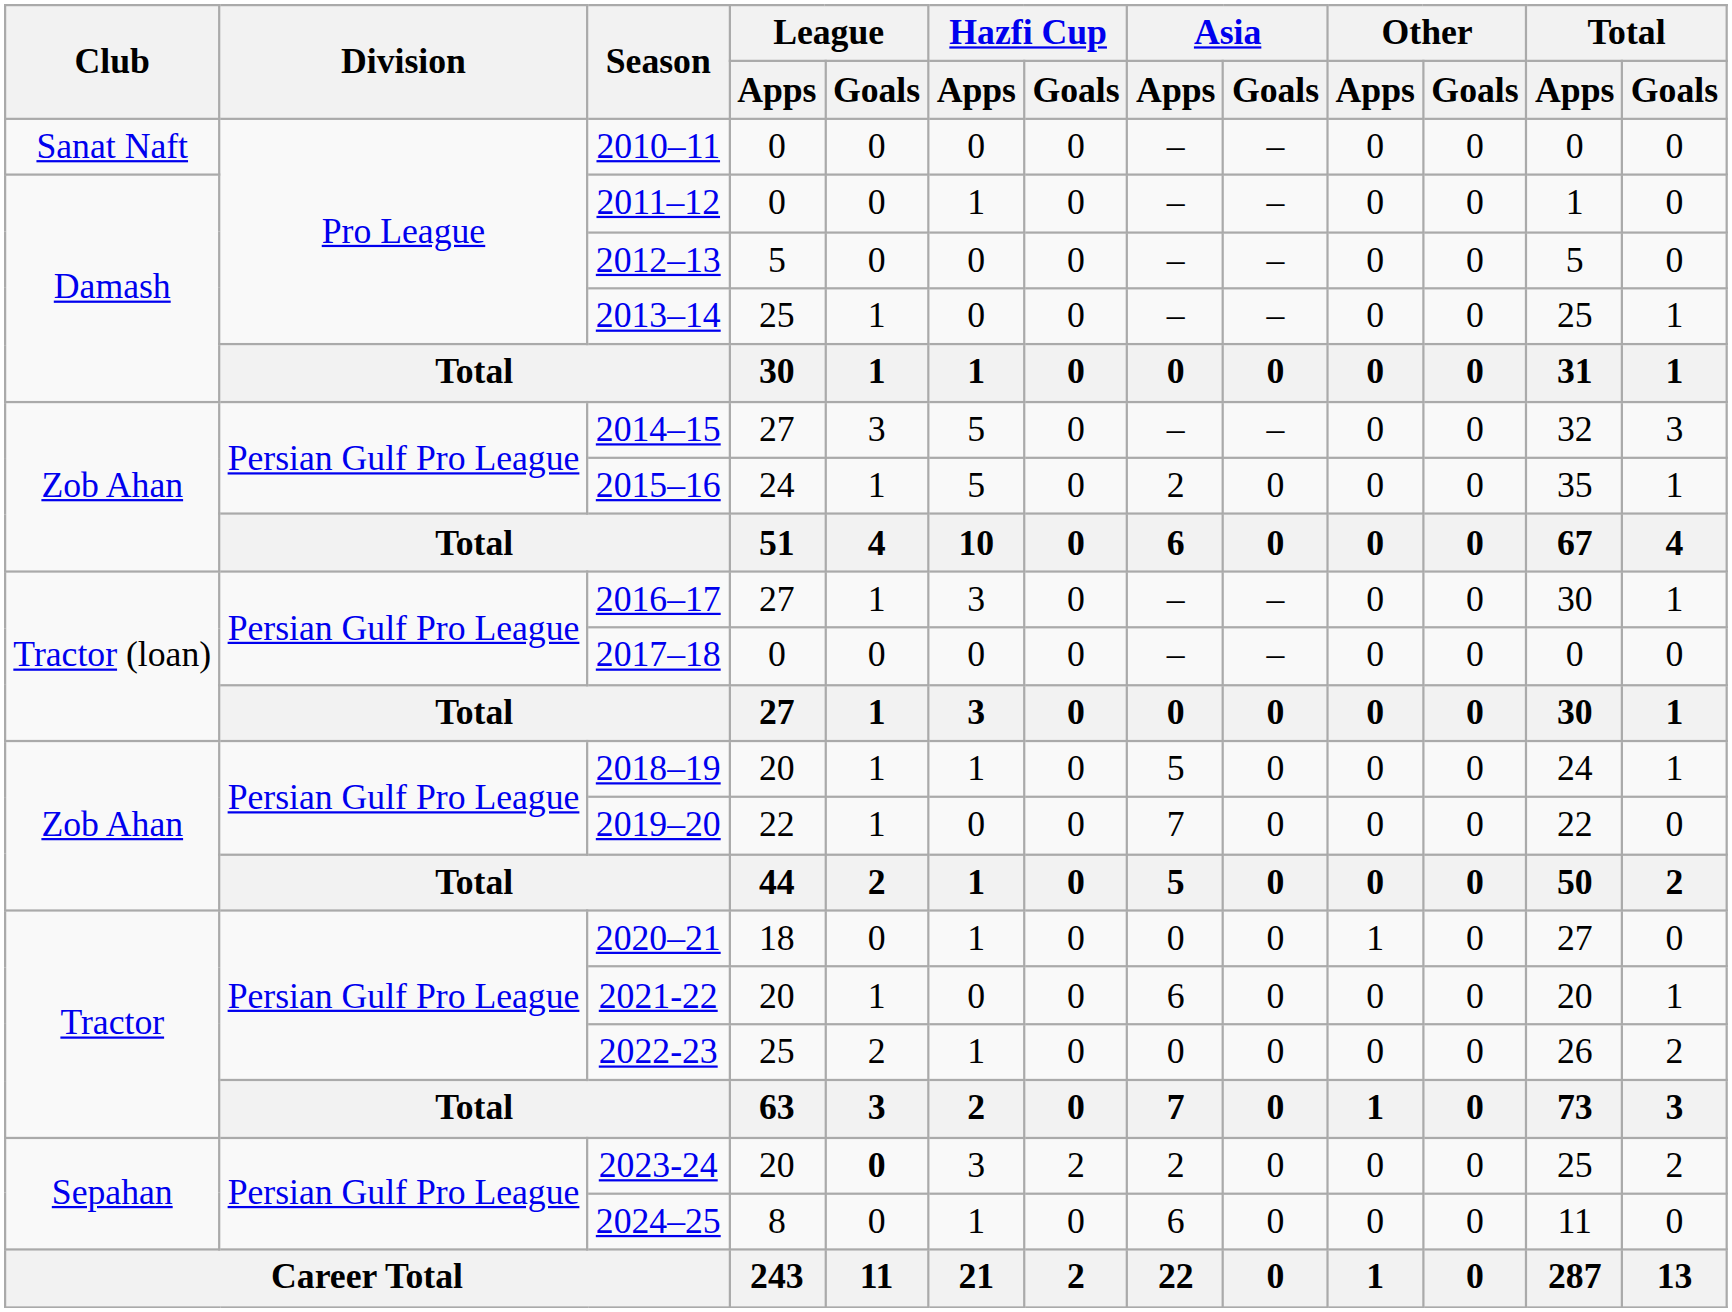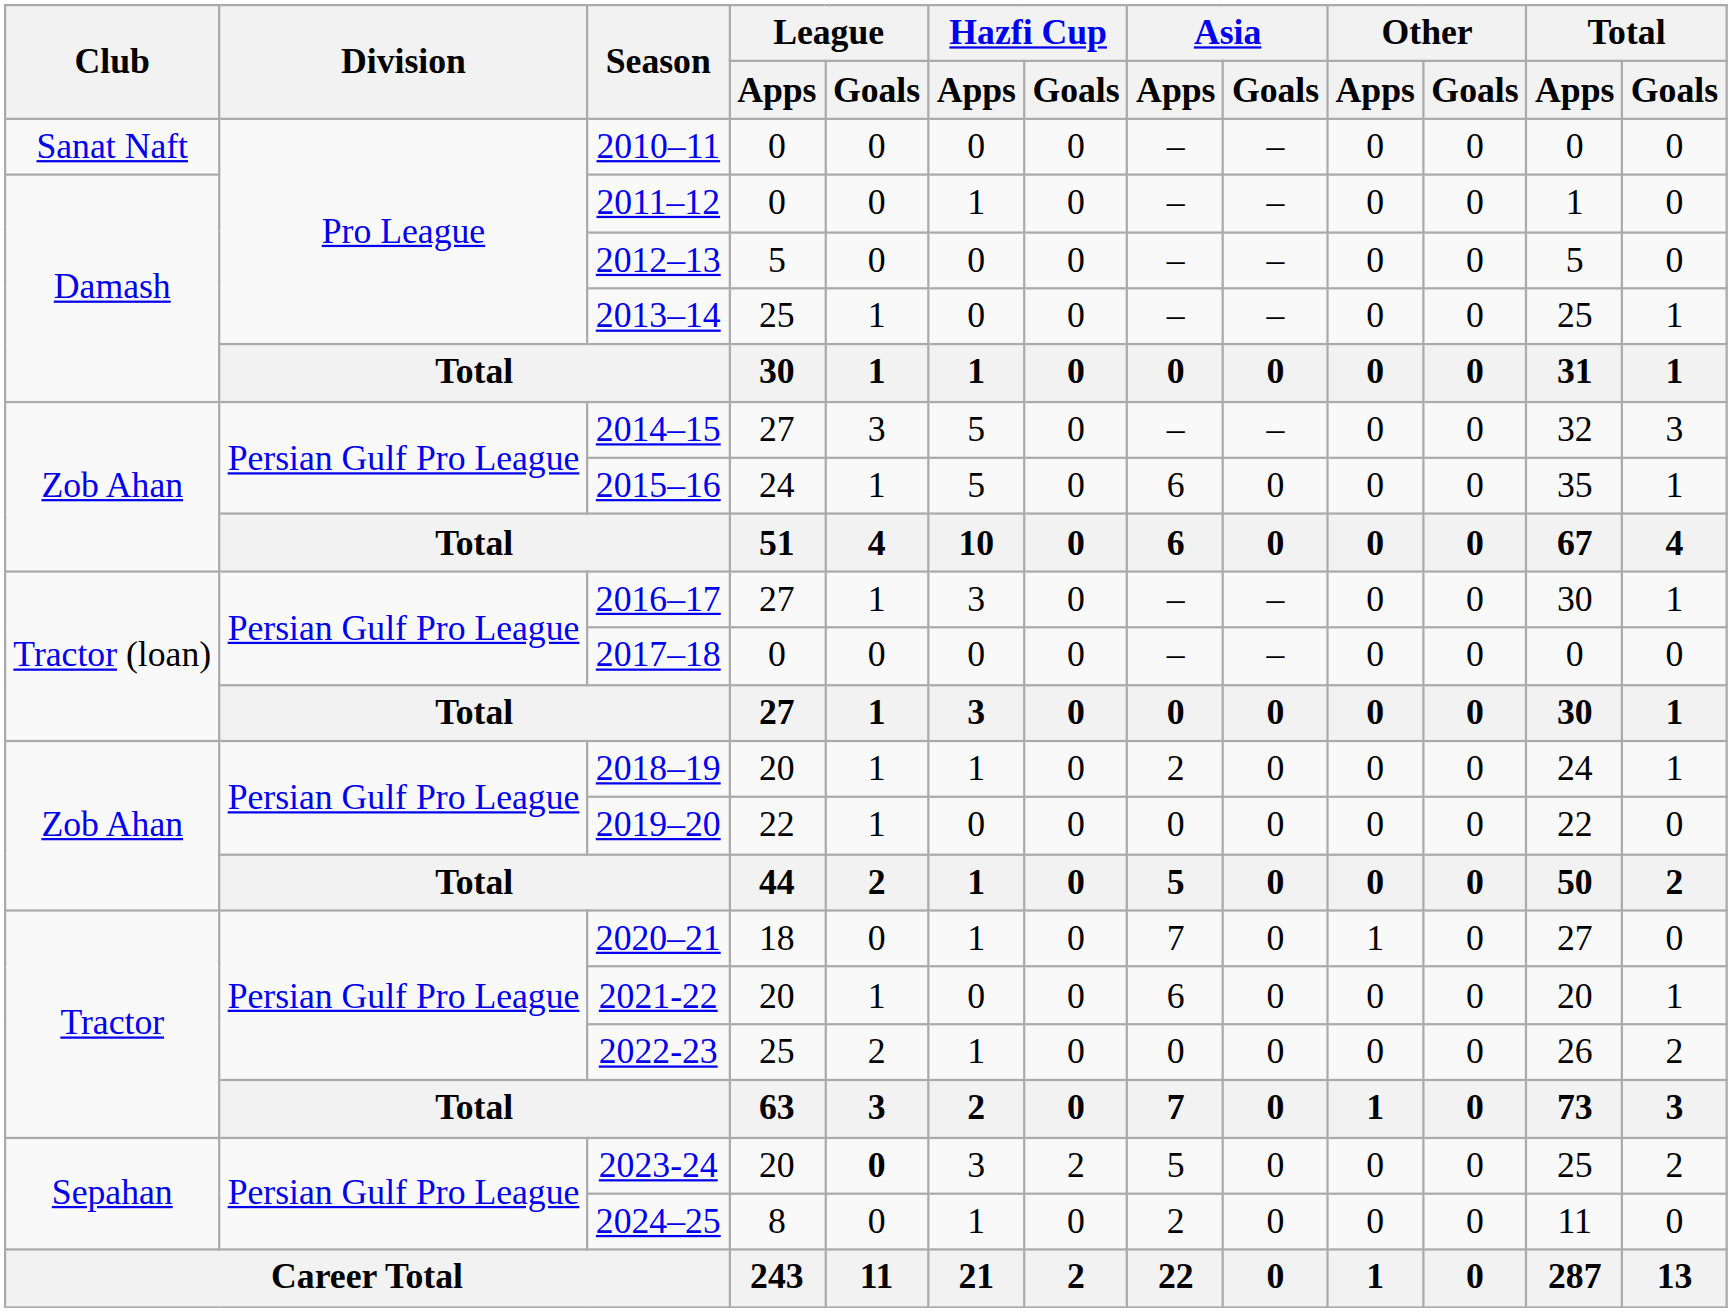2015–16 | Asia / Apps: 2 -> 6
2018–19 | Asia / Apps: 5 -> 2
2019–20 | Asia / Apps: 7 -> 0
2020–21 | Asia / Apps: 0 -> 7
2023-24 | Asia / Apps: 2 -> 5
2024–25 | Asia / Apps: 6 -> 2
